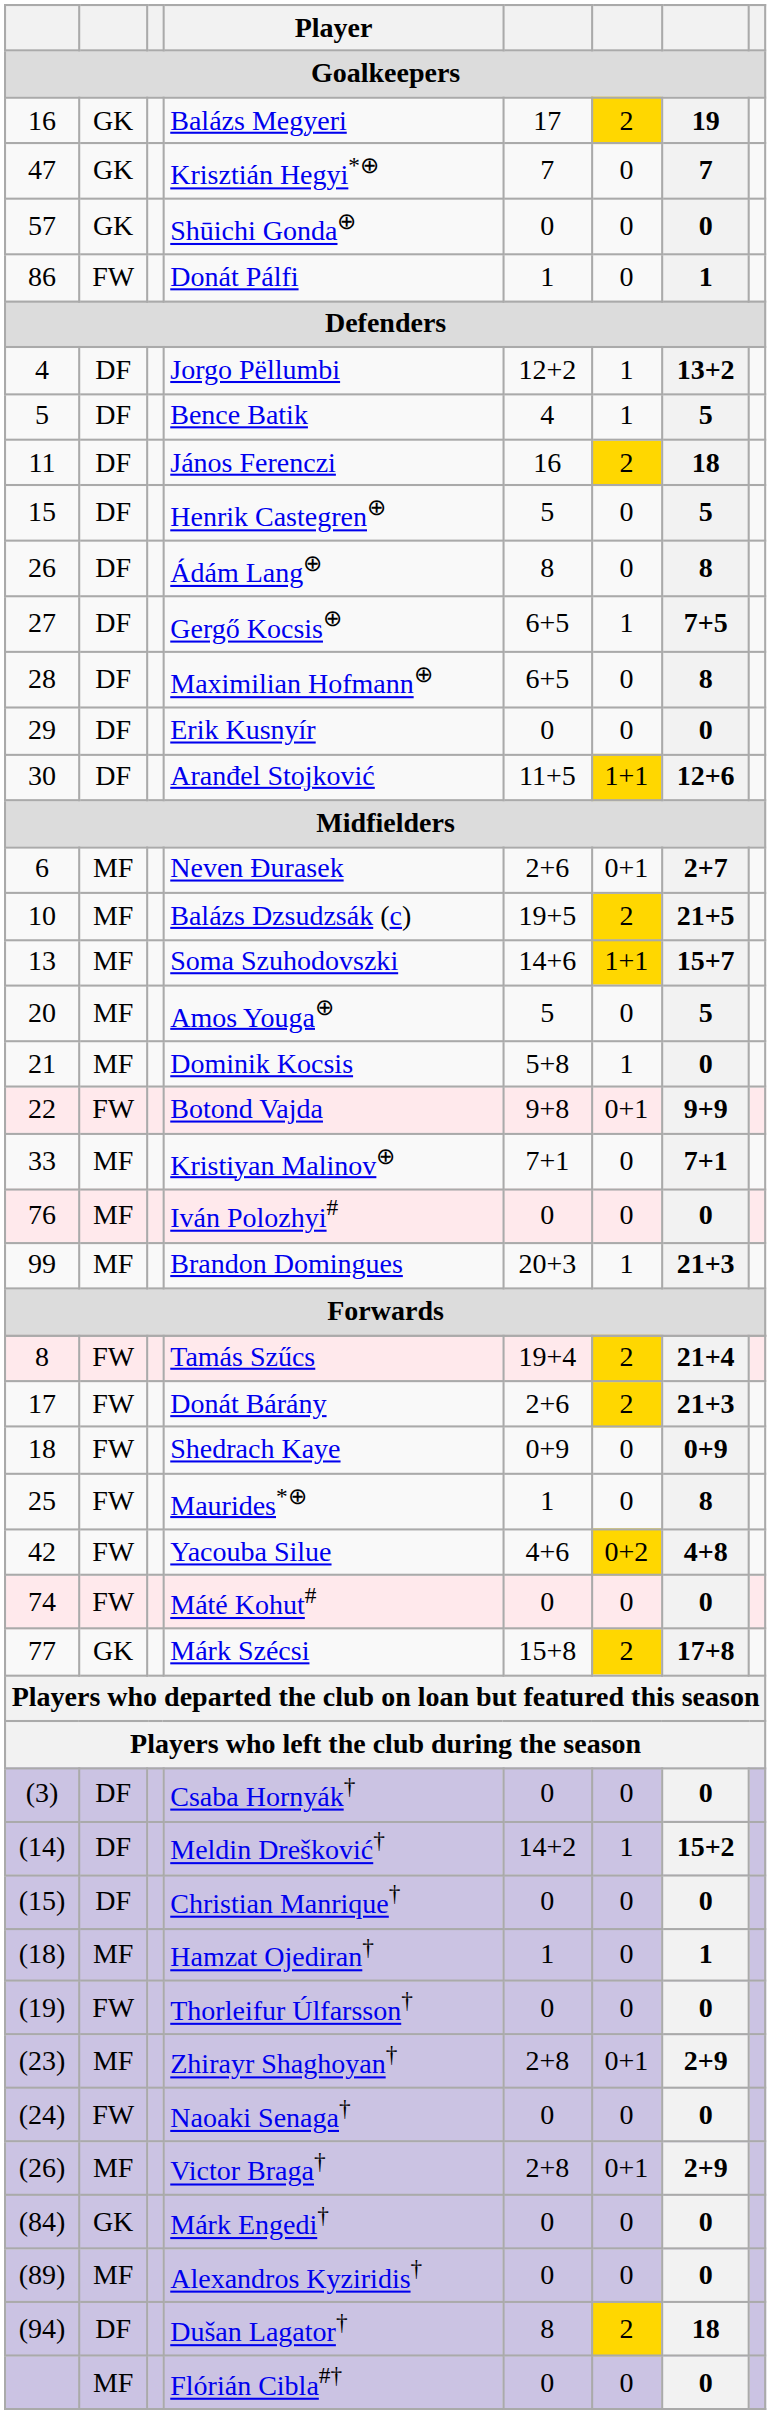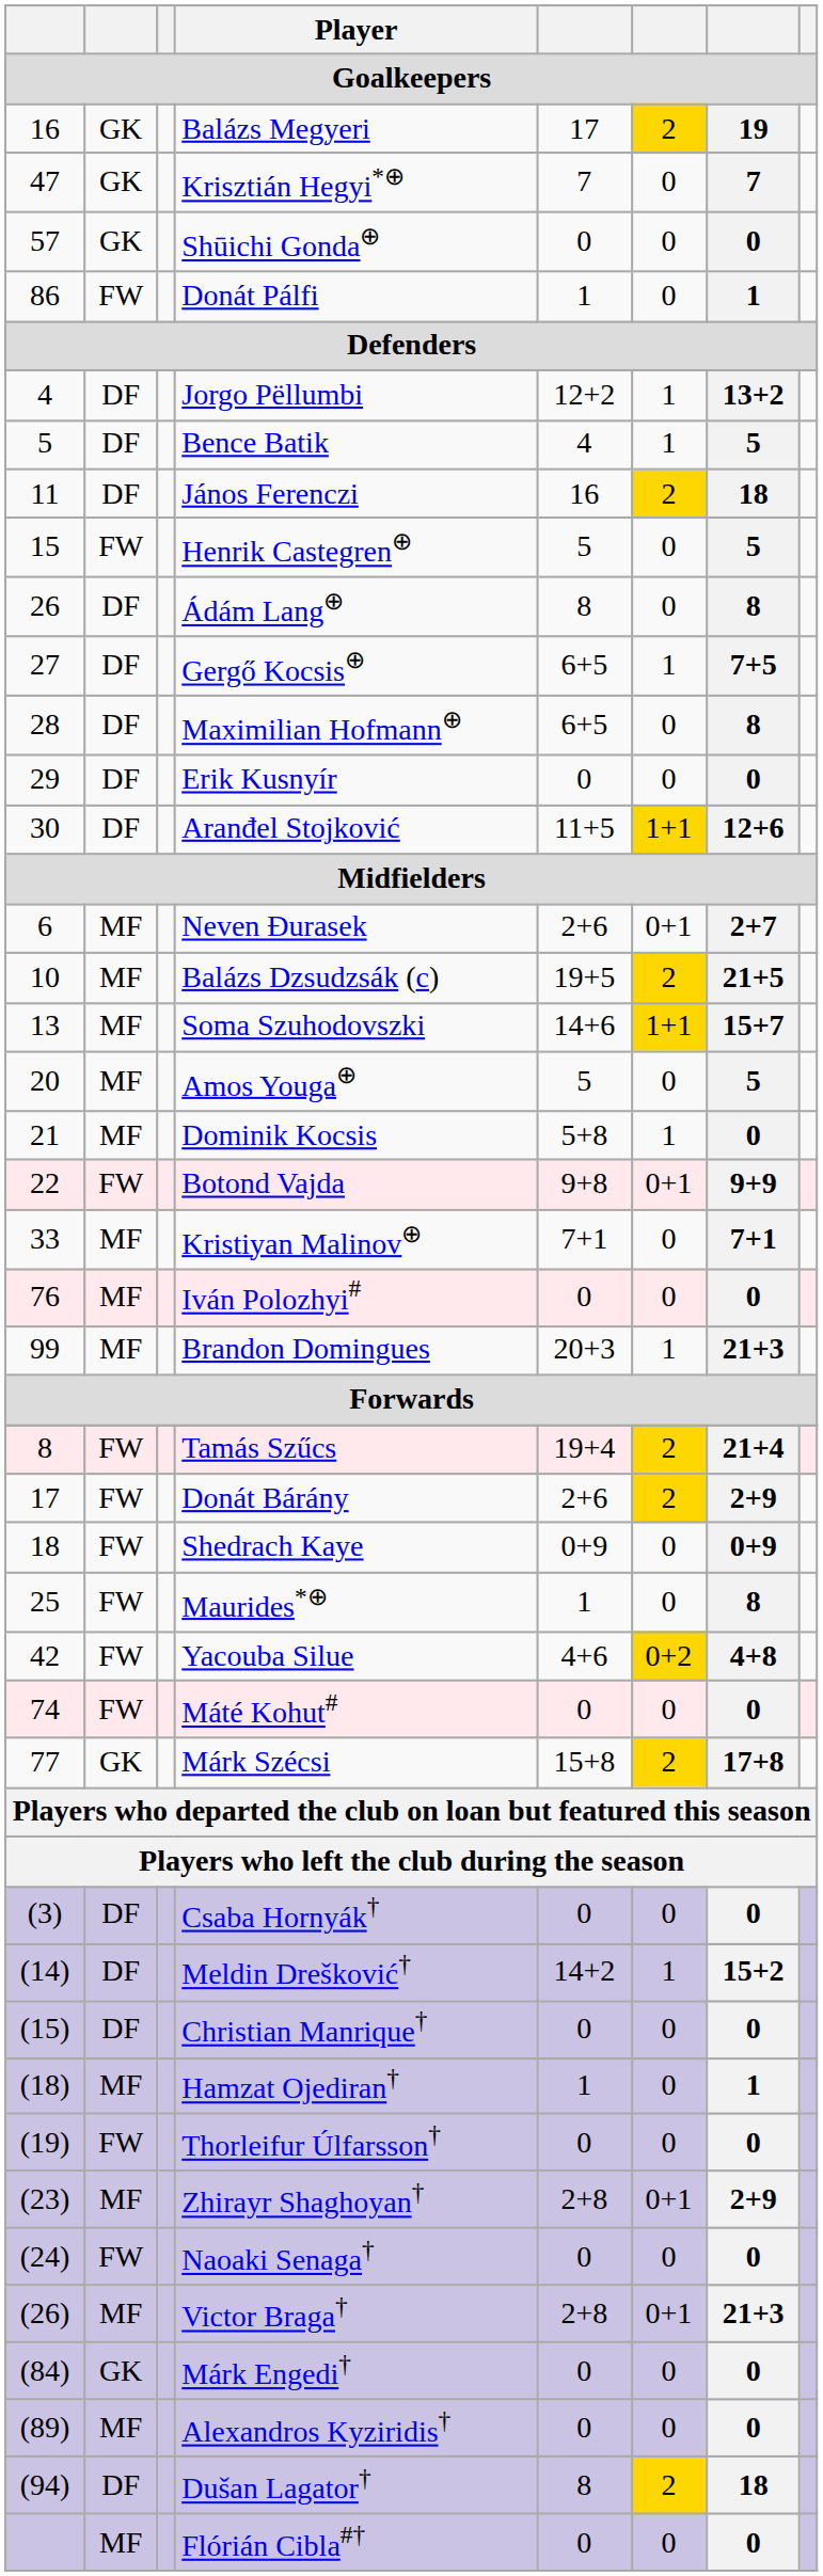Henrik Castegren⊕ | column 2: DF -> FW
Donát Bárány | column 7: 21+3 -> 2+9
Victor Braga† | column 7: 2+9 -> 21+3
